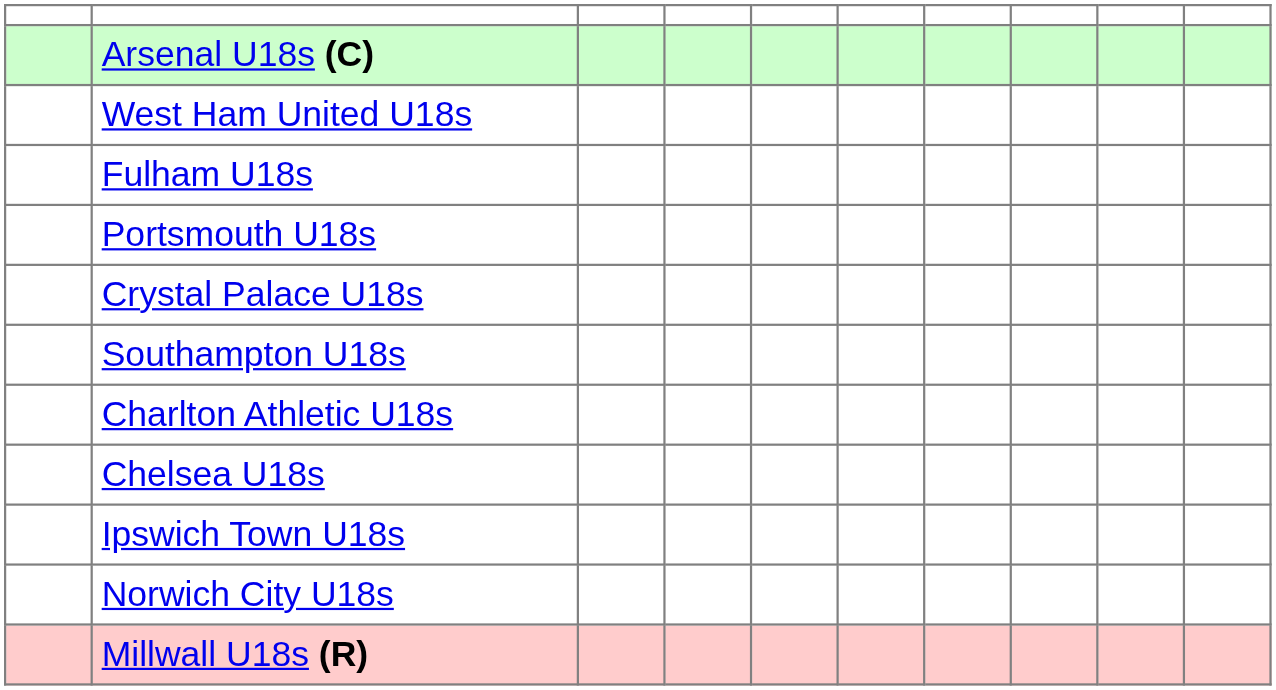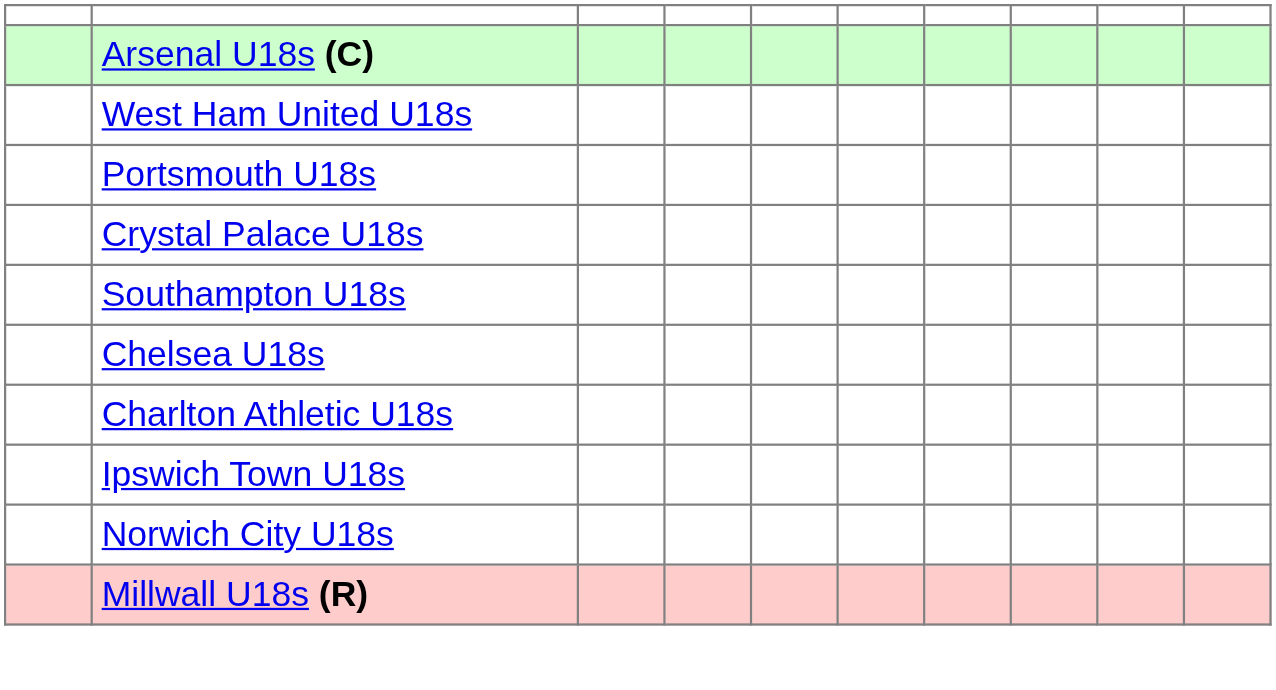- row: Fulham U18s
rows swapped: Chelsea U18s <-> Charlton Athletic U18s
